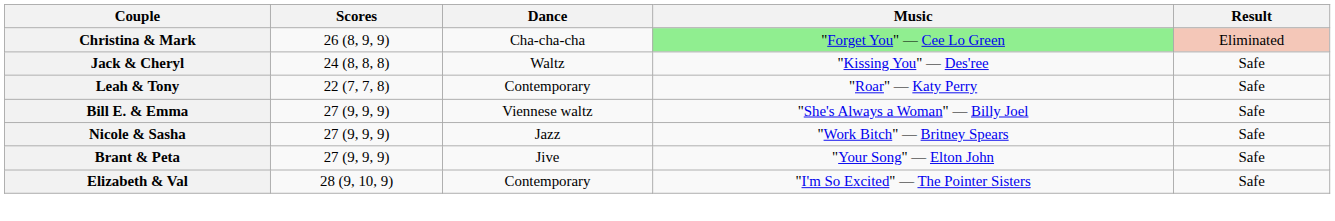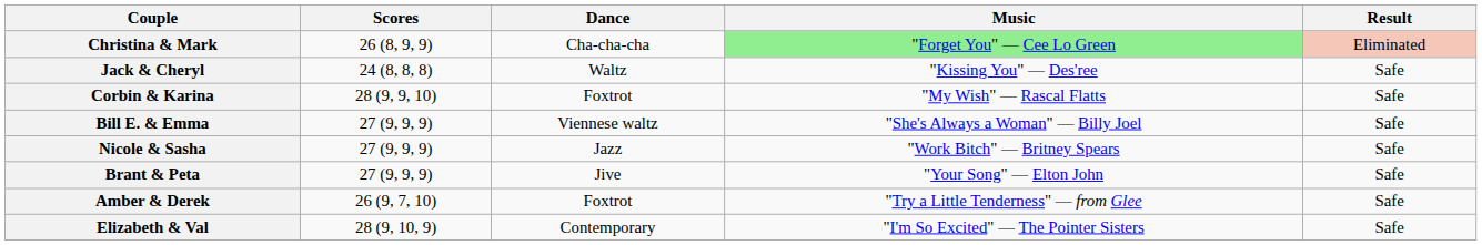- row: Leah & Tony | 22 (7, 7, 8) | Contemporary | "Roar" — Katy Perry | Safe
+ row: Corbin & Karina | 28 (9, 9, 10) | Foxtrot | "My Wish" — Rascal Flatts | Safe
+ row: Amber & Derek | 26 (9, 7, 10) | Foxtrot | "Try a Little Tenderness" — from Glee | Safe
